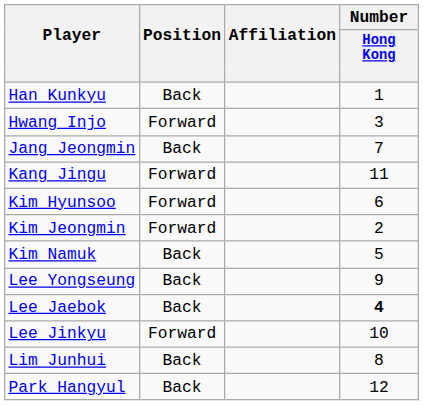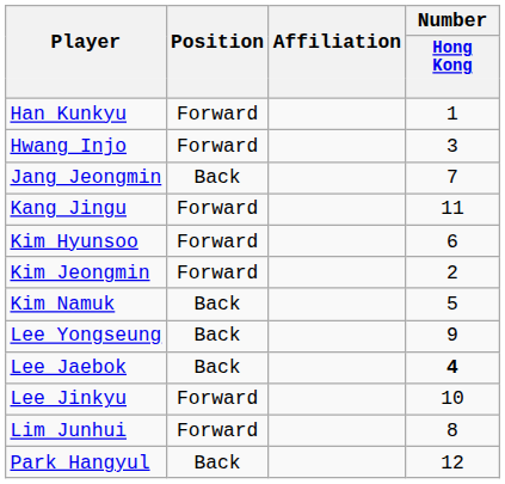Han Kunkyu | Position: Back -> Forward
Lim Junhui | Position: Back -> Forward
